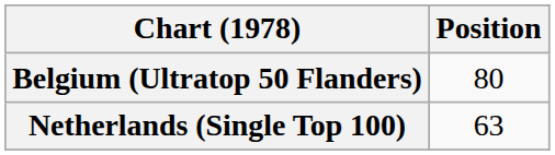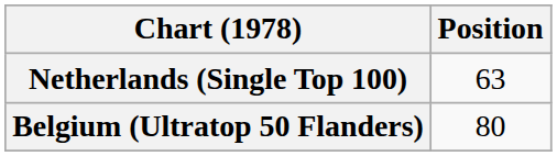rows swapped: Belgium (Ultratop 50 Flanders) <-> Netherlands (Single Top 100)
